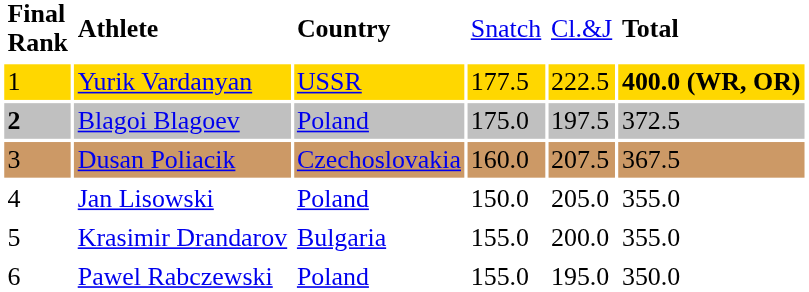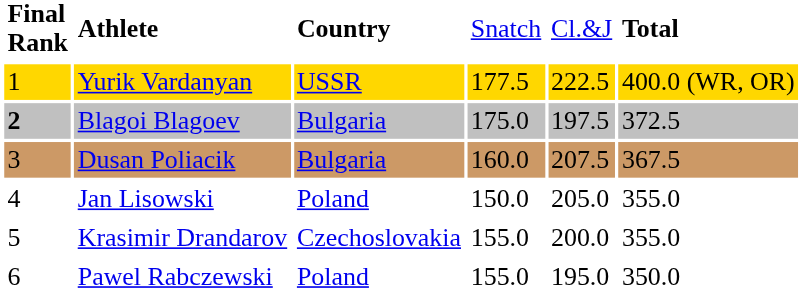Yurik Vardanyan | column 6: bold -> normal
Blagoi Blagoev | column 3: Poland -> Bulgaria
Dusan Poliacik | column 3: Czechoslovakia -> Bulgaria
Krasimir Drandarov | column 3: Bulgaria -> Czechoslovakia
